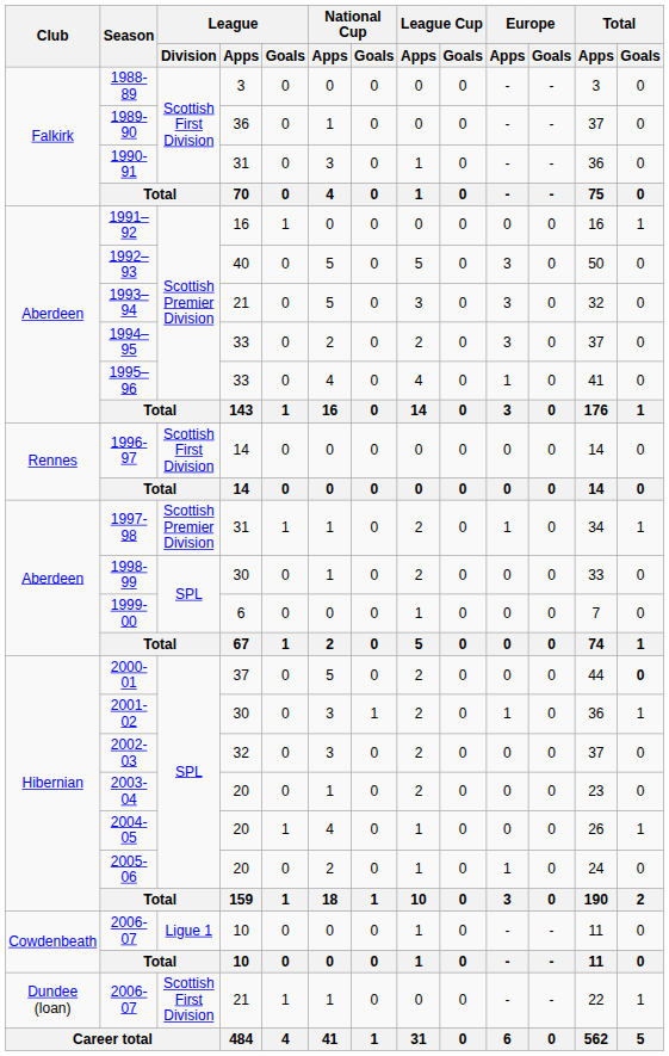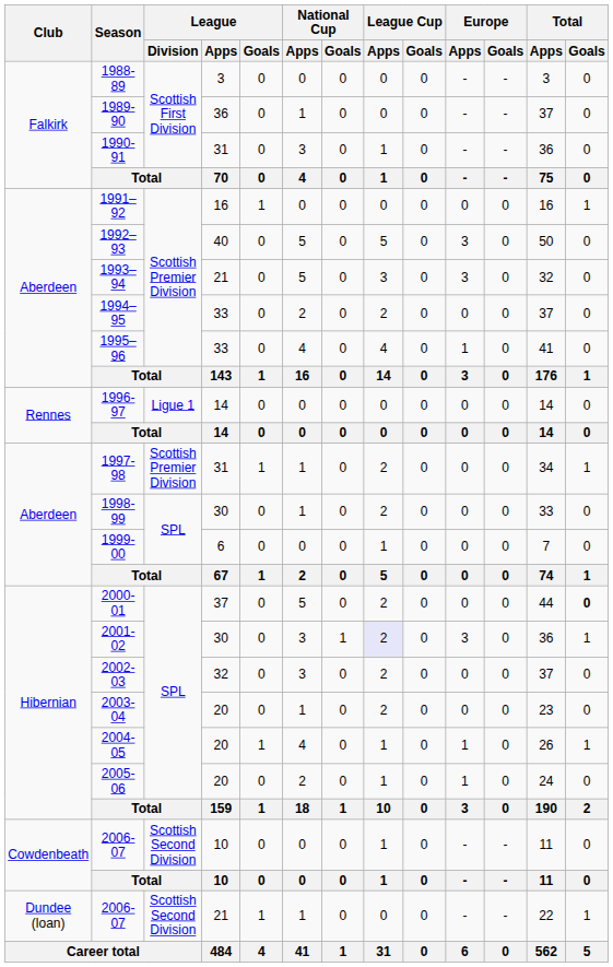1994–95 | Europe / Apps: 3 -> 0
1996-97 | League / Division: Scottish First Division -> Ligue 1
1997-98 | Europe / Apps: 1 -> 0
2001-02 | League Cup / Apps: no background -> lavender background
2001-02 | Europe / Apps: 1 -> 3
2004-05 | Europe / Apps: 0 -> 1
2006-07 / 10 | League / Division: Ligue 1 -> Scottish Second Division
2006-07 / 21 | League / Division: Scottish First Division -> Scottish Second Division
